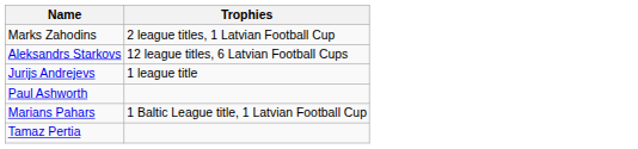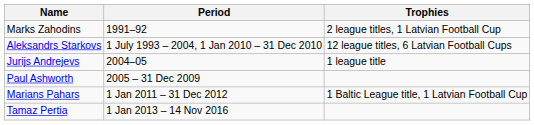+ column: Period | 1991–92 | 1 July 1993 – 2004, 1 Jan 2010 – 31 Dec 2010 | 2004–05 | 2005 – 31 Dec 2009 | 1 Jan 2011 – 31 Dec 2012 | 1 Jan 2013 – 14 Nov 2016
